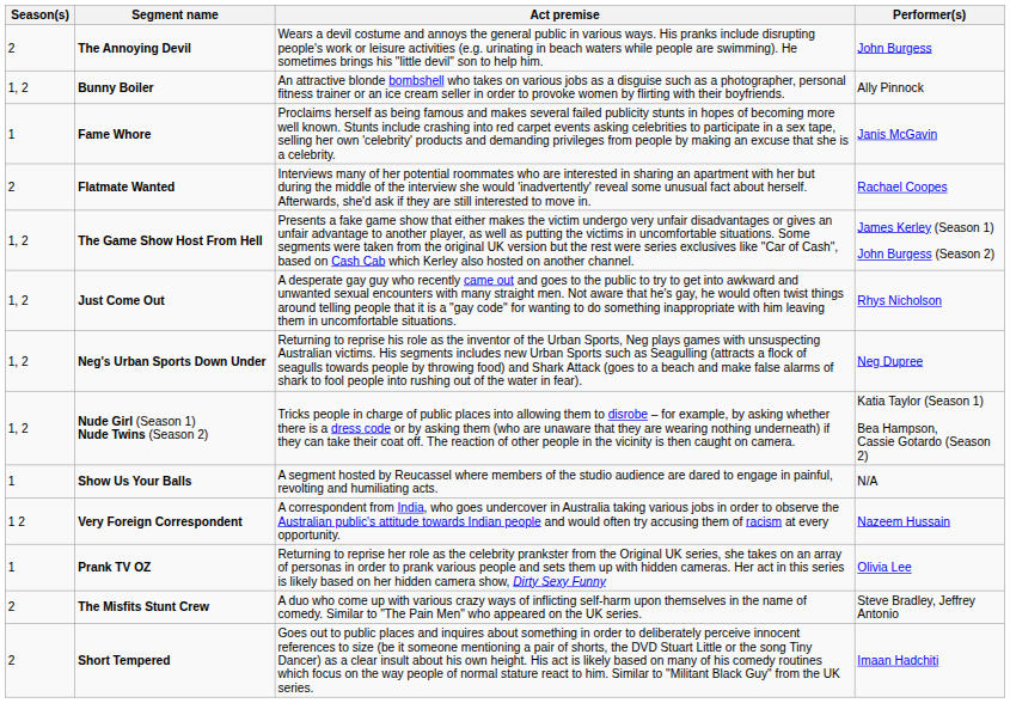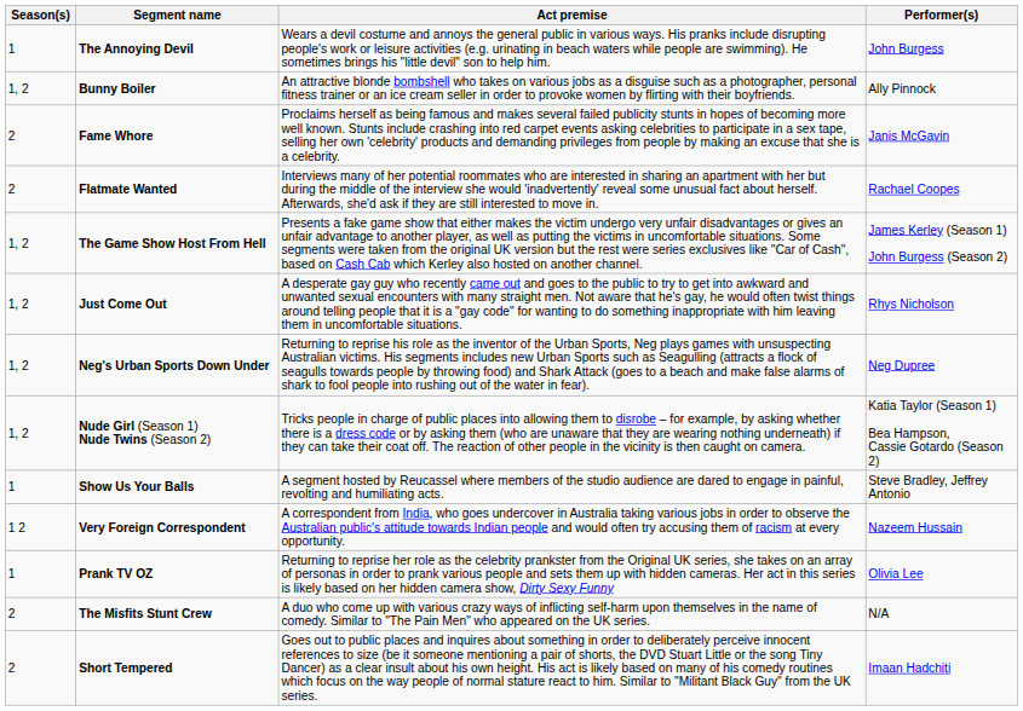The Annoying Devil | Season(s): 2 -> 1
Fame Whore | Season(s): 1 -> 2
Show Us Your Balls | Performer(s): N/A -> Steve Bradley, Jeffrey Antonio
The Misfits Stunt Crew | Performer(s): Steve Bradley, Jeffrey Antonio -> N/A
